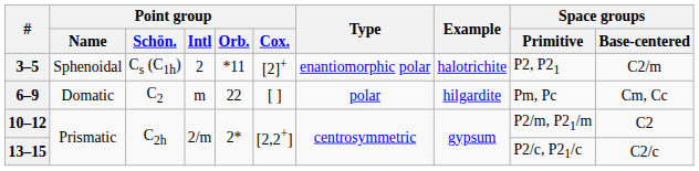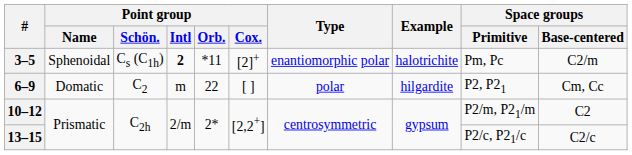3–5 | Point group / Intl: normal -> bold
3–5 | Space groups / Primitive: P2, P21 -> Pm, Pc
6–9 | Space groups / Primitive: Pm, Pc -> P2, P21
